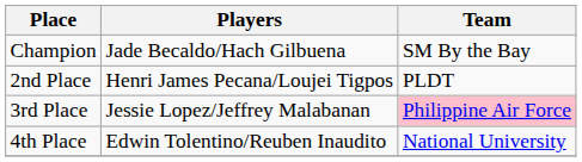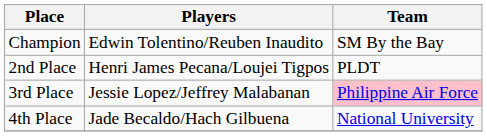Champion | Players: Jade Becaldo/Hach Gilbuena -> Edwin Tolentino/Reuben Inaudito
4th Place | Players: Edwin Tolentino/Reuben Inaudito -> Jade Becaldo/Hach Gilbuena
